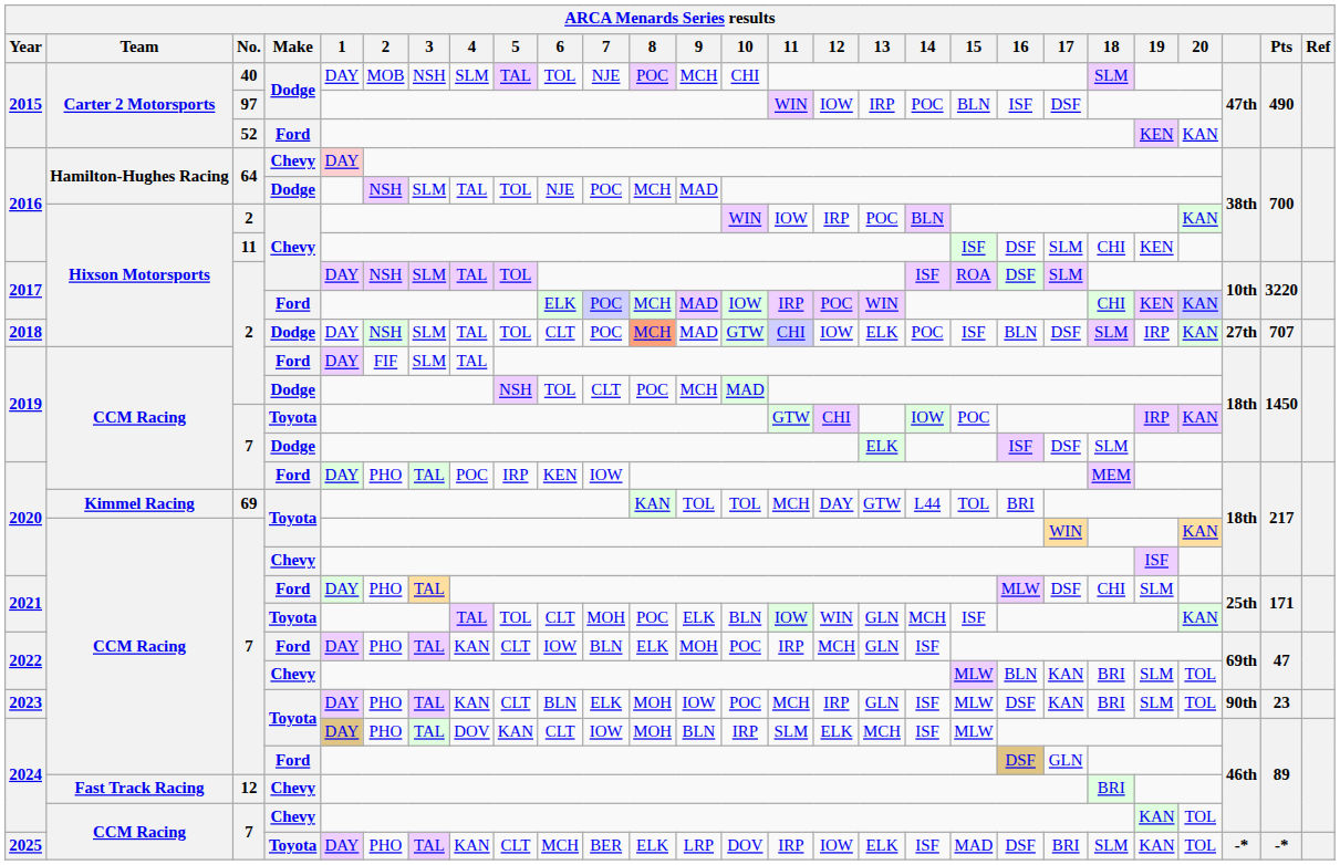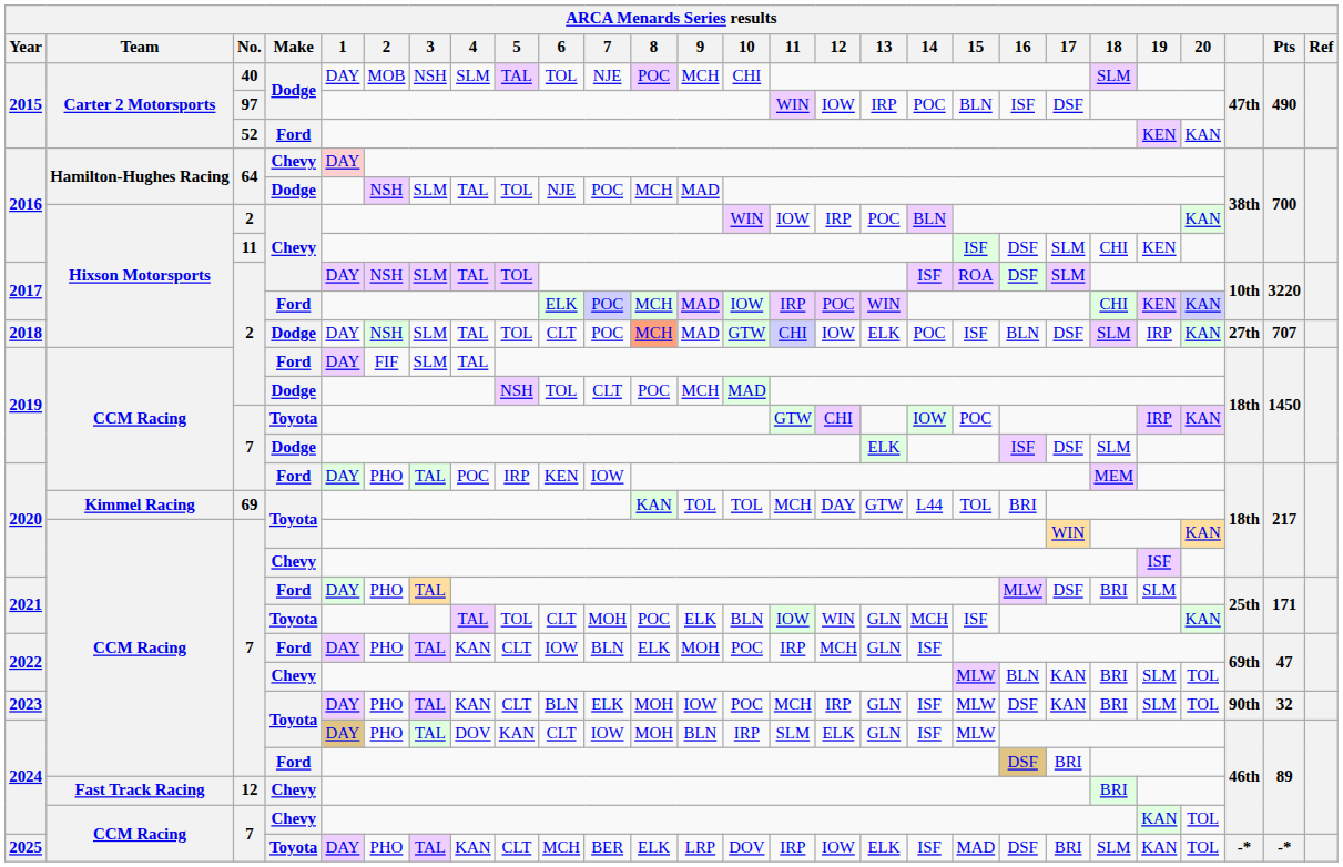2021 / Ford | 18: CHI -> BRI
2023 | Pts: 23 -> 32
2024 / Toyota | 13: MCH -> GLN
2024 / Ford | 17: GLN -> BRI
